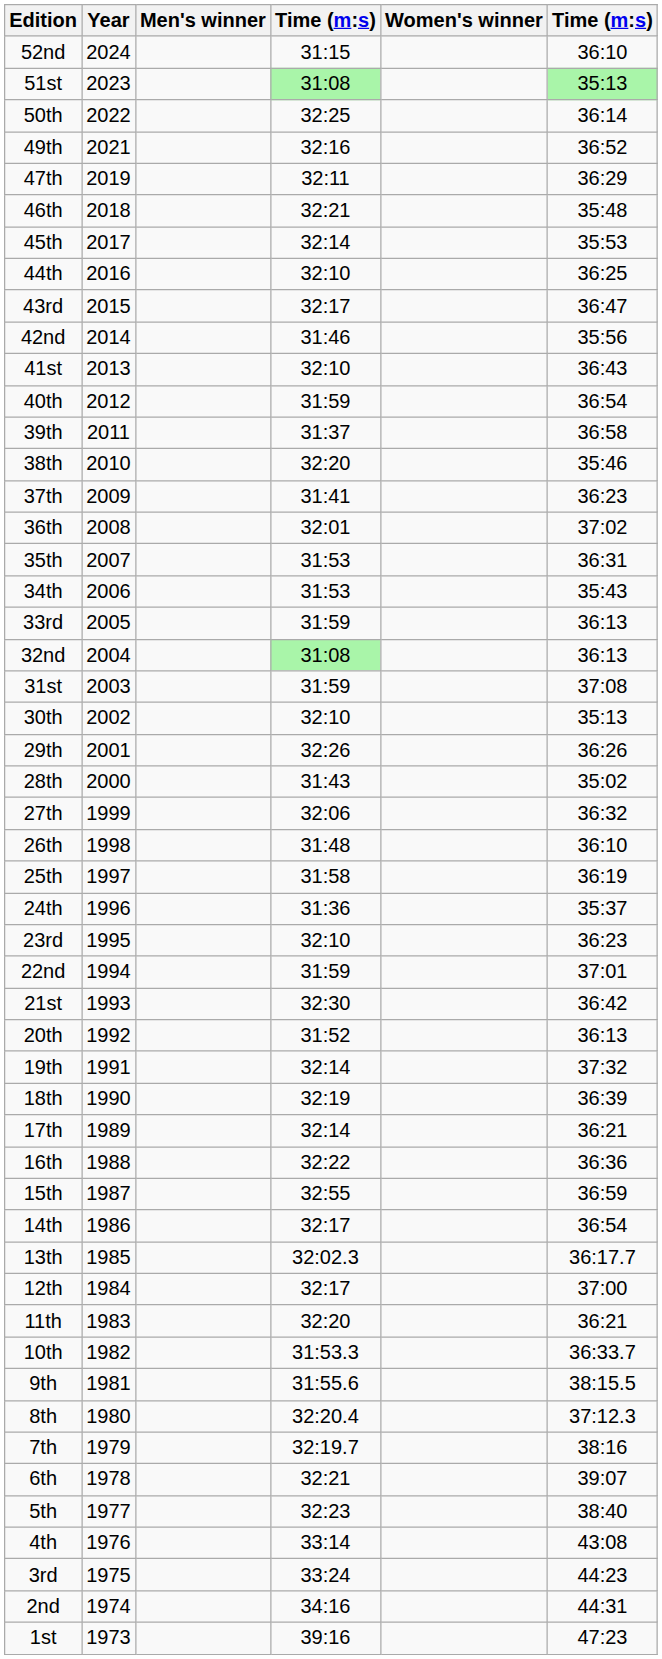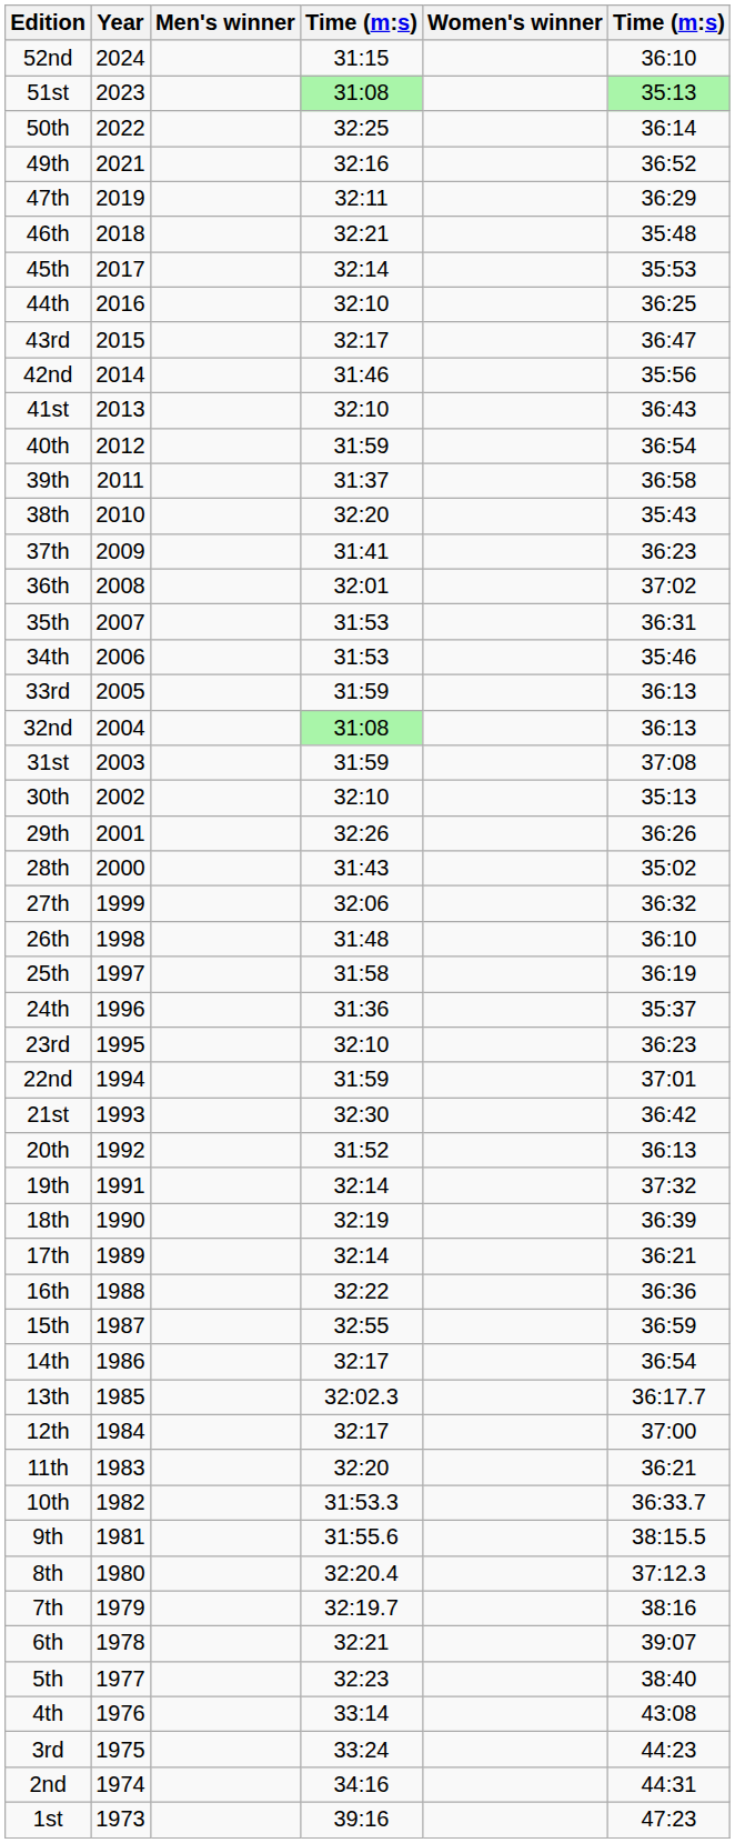38th | column 6: 35:46 -> 35:43
34th | column 6: 35:43 -> 35:46
